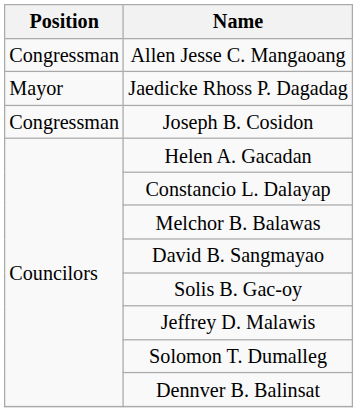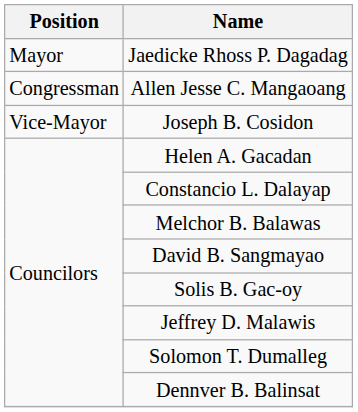rows swapped: Allen Jesse C. Mangaoang <-> Jaedicke Rhoss P. Dagadag
Joseph B. Cosidon | Position: Congressman -> Vice-Mayor
